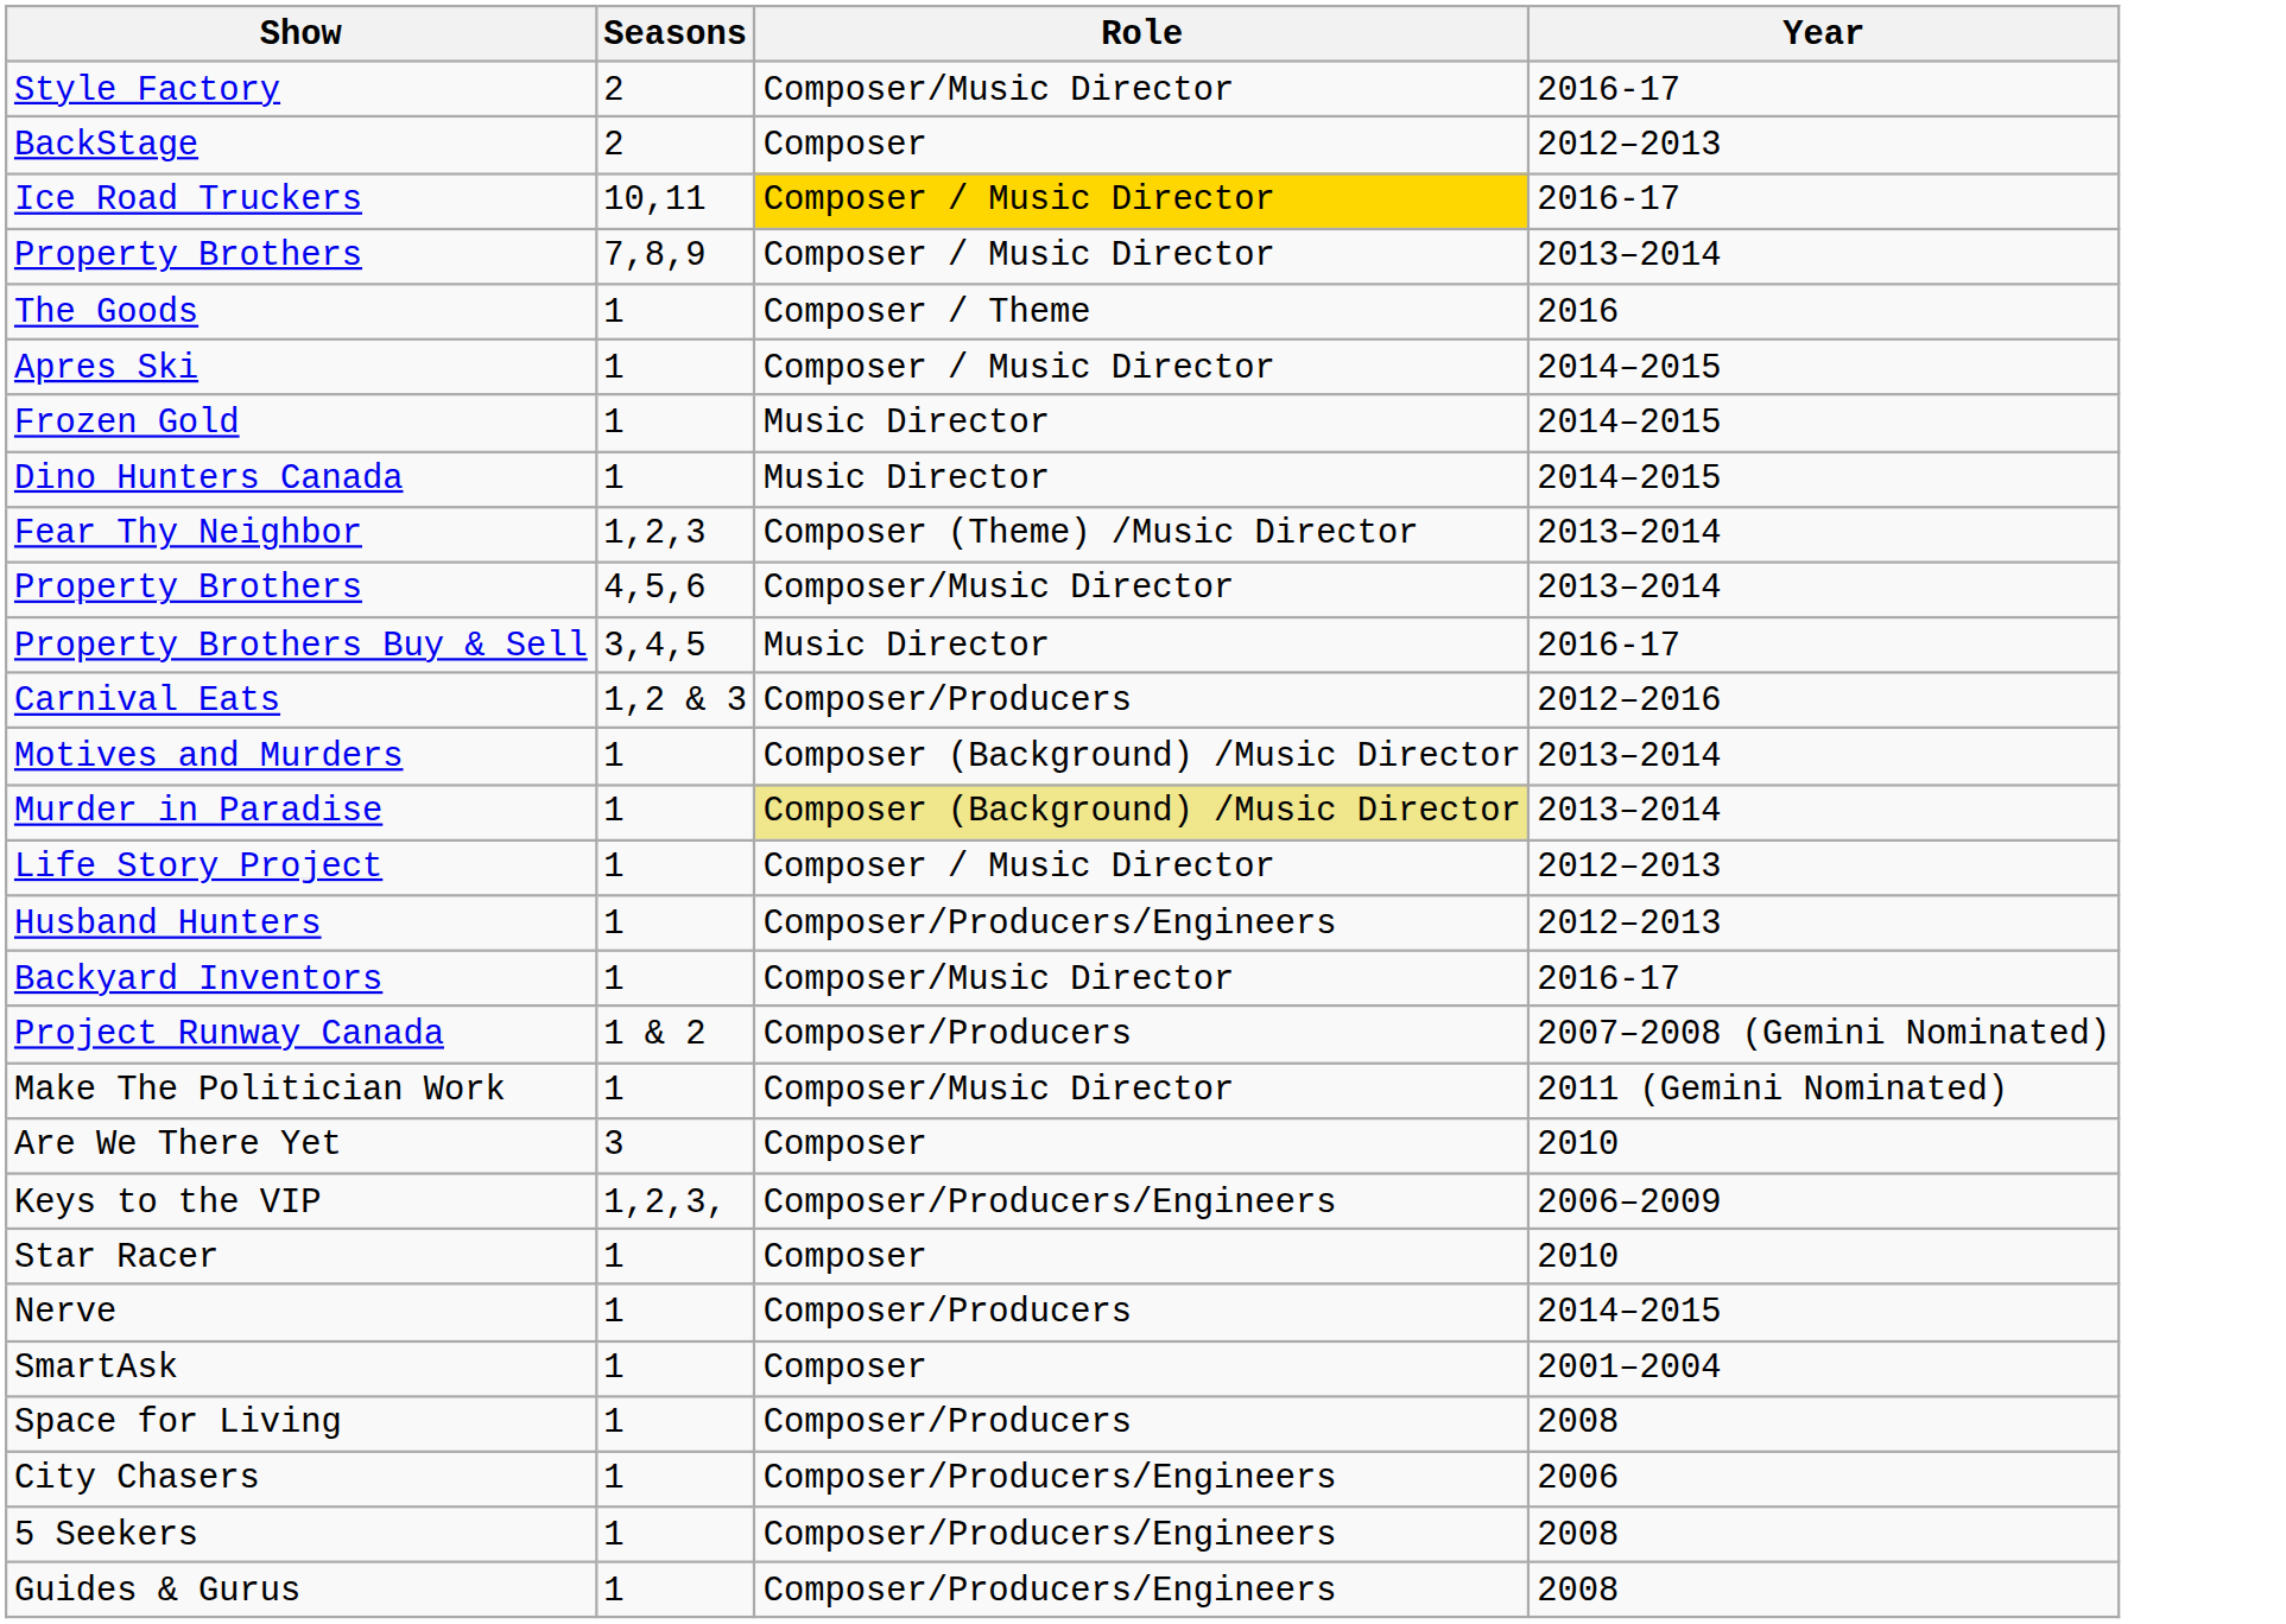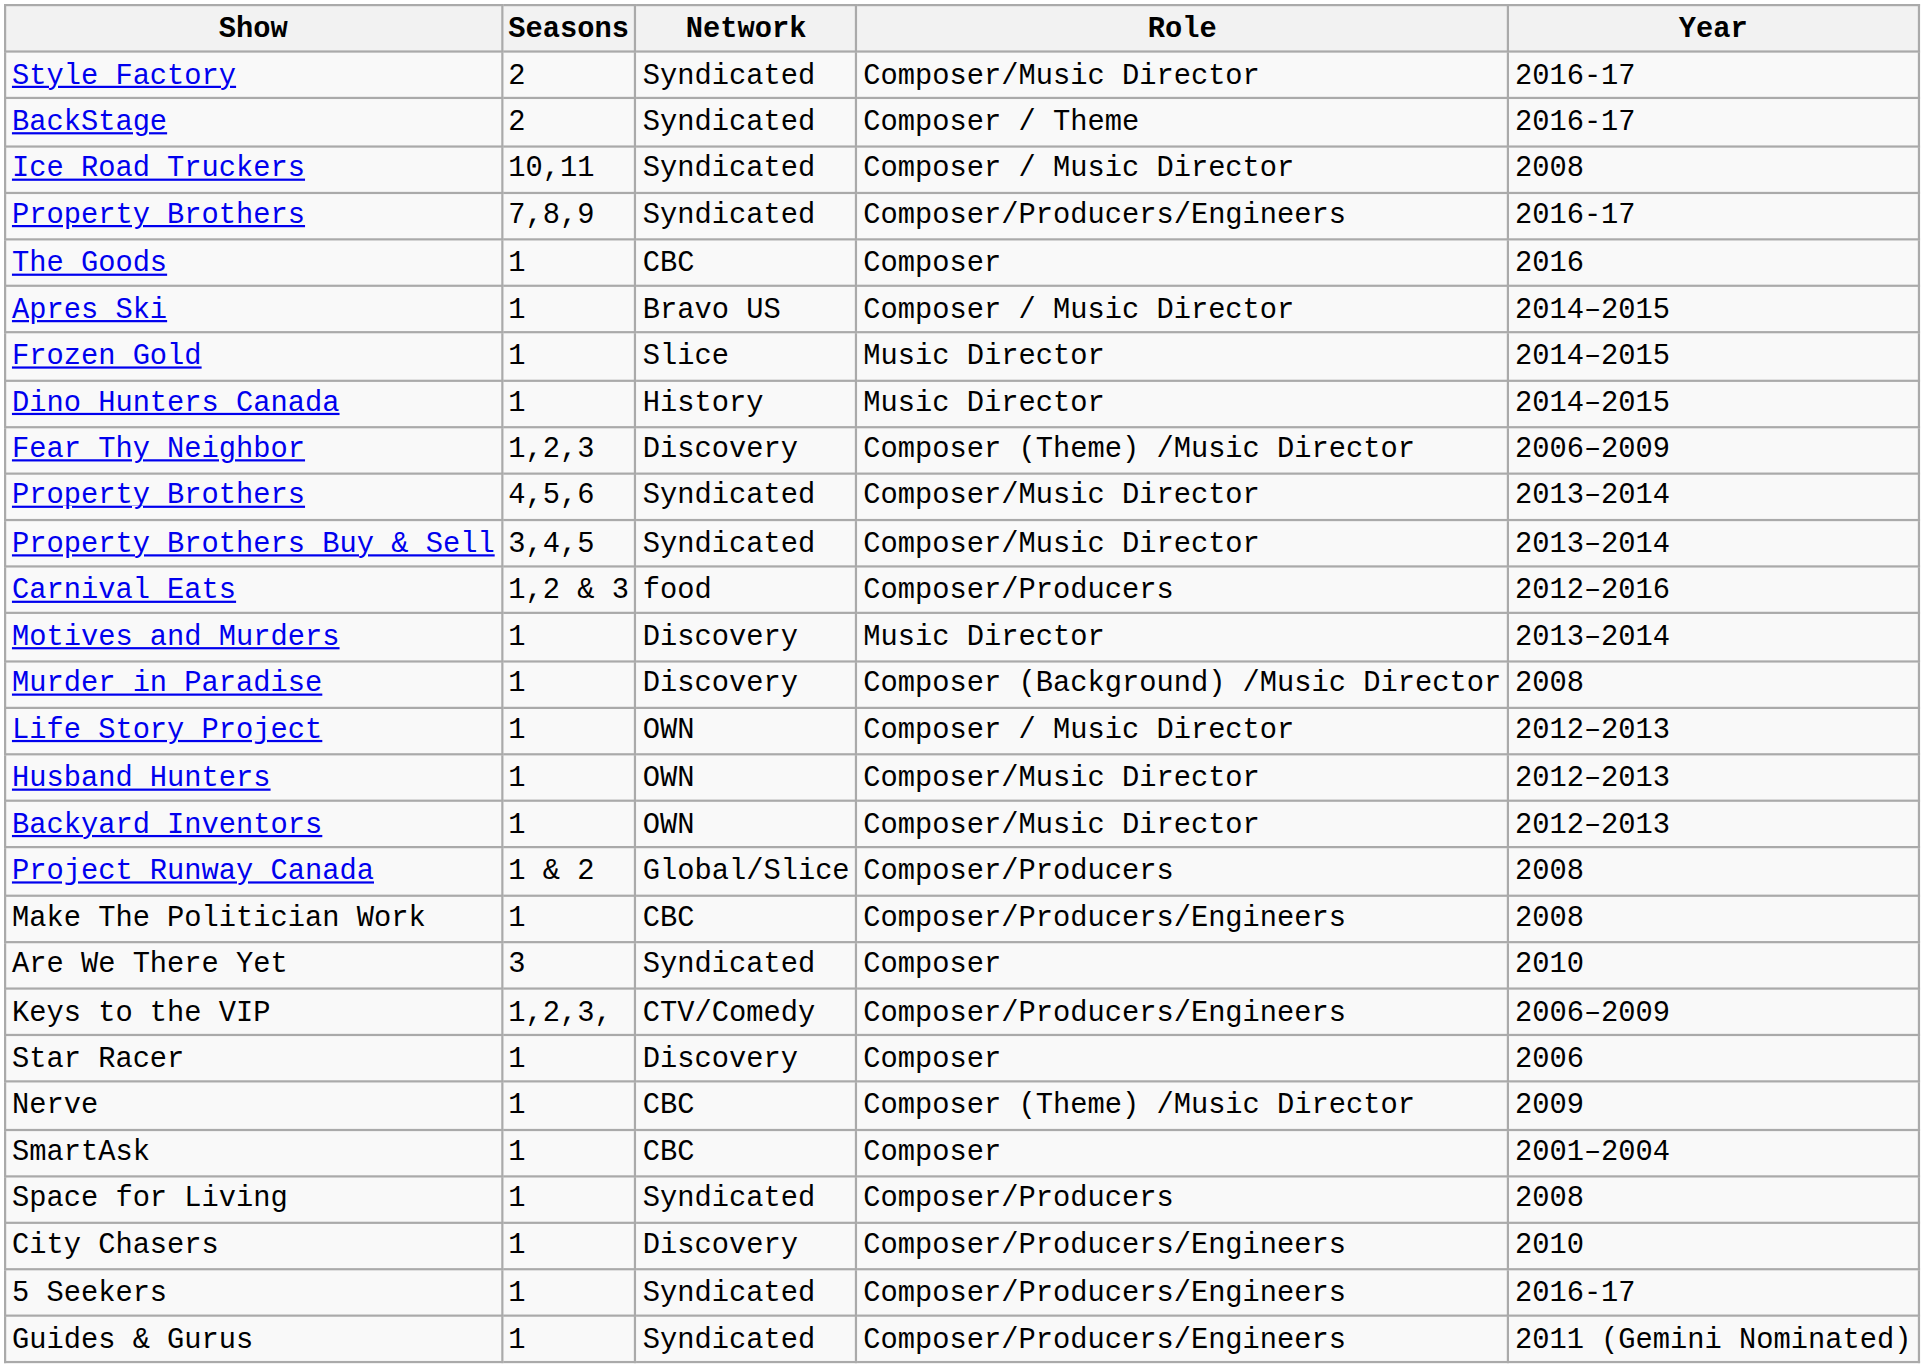+ column: Network | Syndicated | Syndicated | Syndicated | Syndicated | CBC | Bravo US | Slice | History | Discovery | Syndicated | Syndicated | food | Discovery | Discovery | OWN | OWN | OWN | Global/Slice | CBC | Syndicated | CTV/Comedy | Discovery | CBC | CBC | Syndicated | Discovery | Syndicated | Syndicated
BackStage | Role: Composer -> Composer / Theme
BackStage | Year: 2012–2013 -> 2016-17
Ice Road Truckers | Role: gold background -> no background
Ice Road Truckers | Year: 2016-17 -> 2008
Property Brothers / 7,8,9 | Role: Composer / Music Director -> Composer/Producers/Engineers
Property Brothers / 7,8,9 | Year: 2013–2014 -> 2016-17
The Goods | Role: Composer / Theme -> Composer
Fear Thy Neighbor | Year: 2013–2014 -> 2006–2009
Property Brothers Buy & Sell | Role: Music Director -> Composer/Music Director
Property Brothers Buy & Sell | Year: 2016-17 -> 2013–2014
Motives and Murders | Role: Composer (Background) /Music Director -> Music Director
Murder in Paradise | Role: khaki background -> no background
Murder in Paradise | Year: 2013–2014 -> 2008
Husband Hunters | Role: Composer/Producers/Engineers -> Composer/Music Director
Backyard Inventors | Year: 2016-17 -> 2012–2013
Project Runway Canada | Year: 2007–2008 (Gemini Nominated) -> 2008
Make The Politician Work | Role: Composer/Music Director -> Composer/Producers/Engineers
Make The Politician Work | Year: 2011 (Gemini Nominated) -> 2008
Star Racer | Year: 2010 -> 2006
Nerve | Role: Composer/Producers -> Composer (Theme) /Music Director
Nerve | Year: 2014–2015 -> 2009
City Chasers | Year: 2006 -> 2010
5 Seekers | Year: 2008 -> 2016-17
Guides & Gurus | Year: 2008 -> 2011 (Gemini Nominated)
